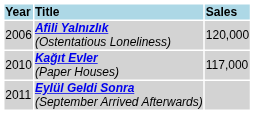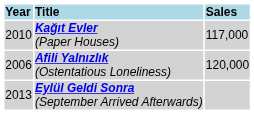rows swapped: Afili Yalnızlık (Ostentatious Loneliness) <-> Kağıt Evler (Paper Houses)
Eylül Geldi Sonra (September Arrived Afterwards) | Year: 2011 -> 2013
